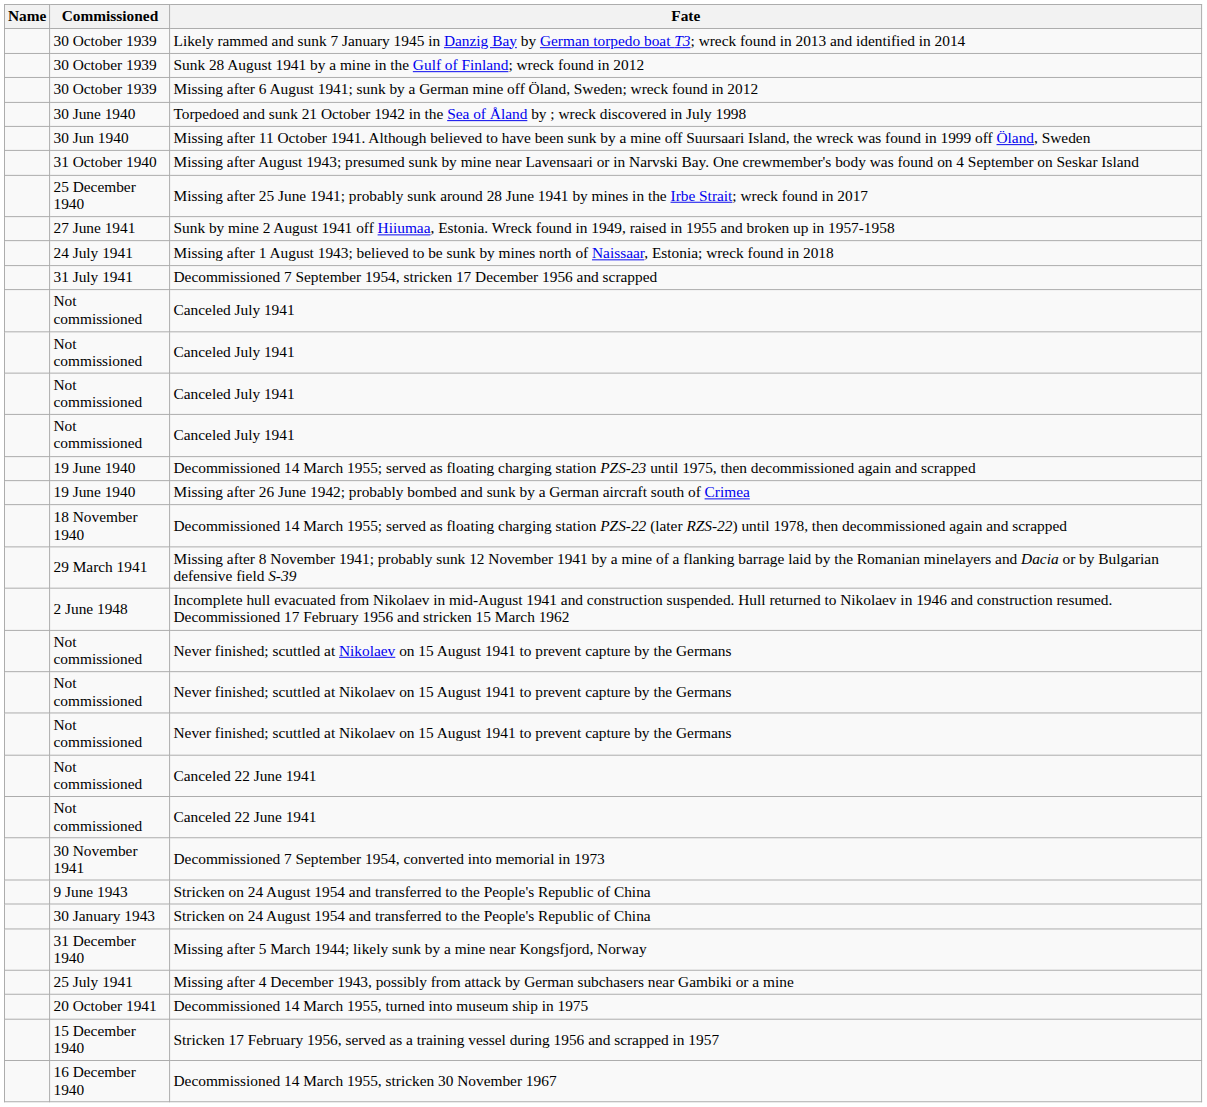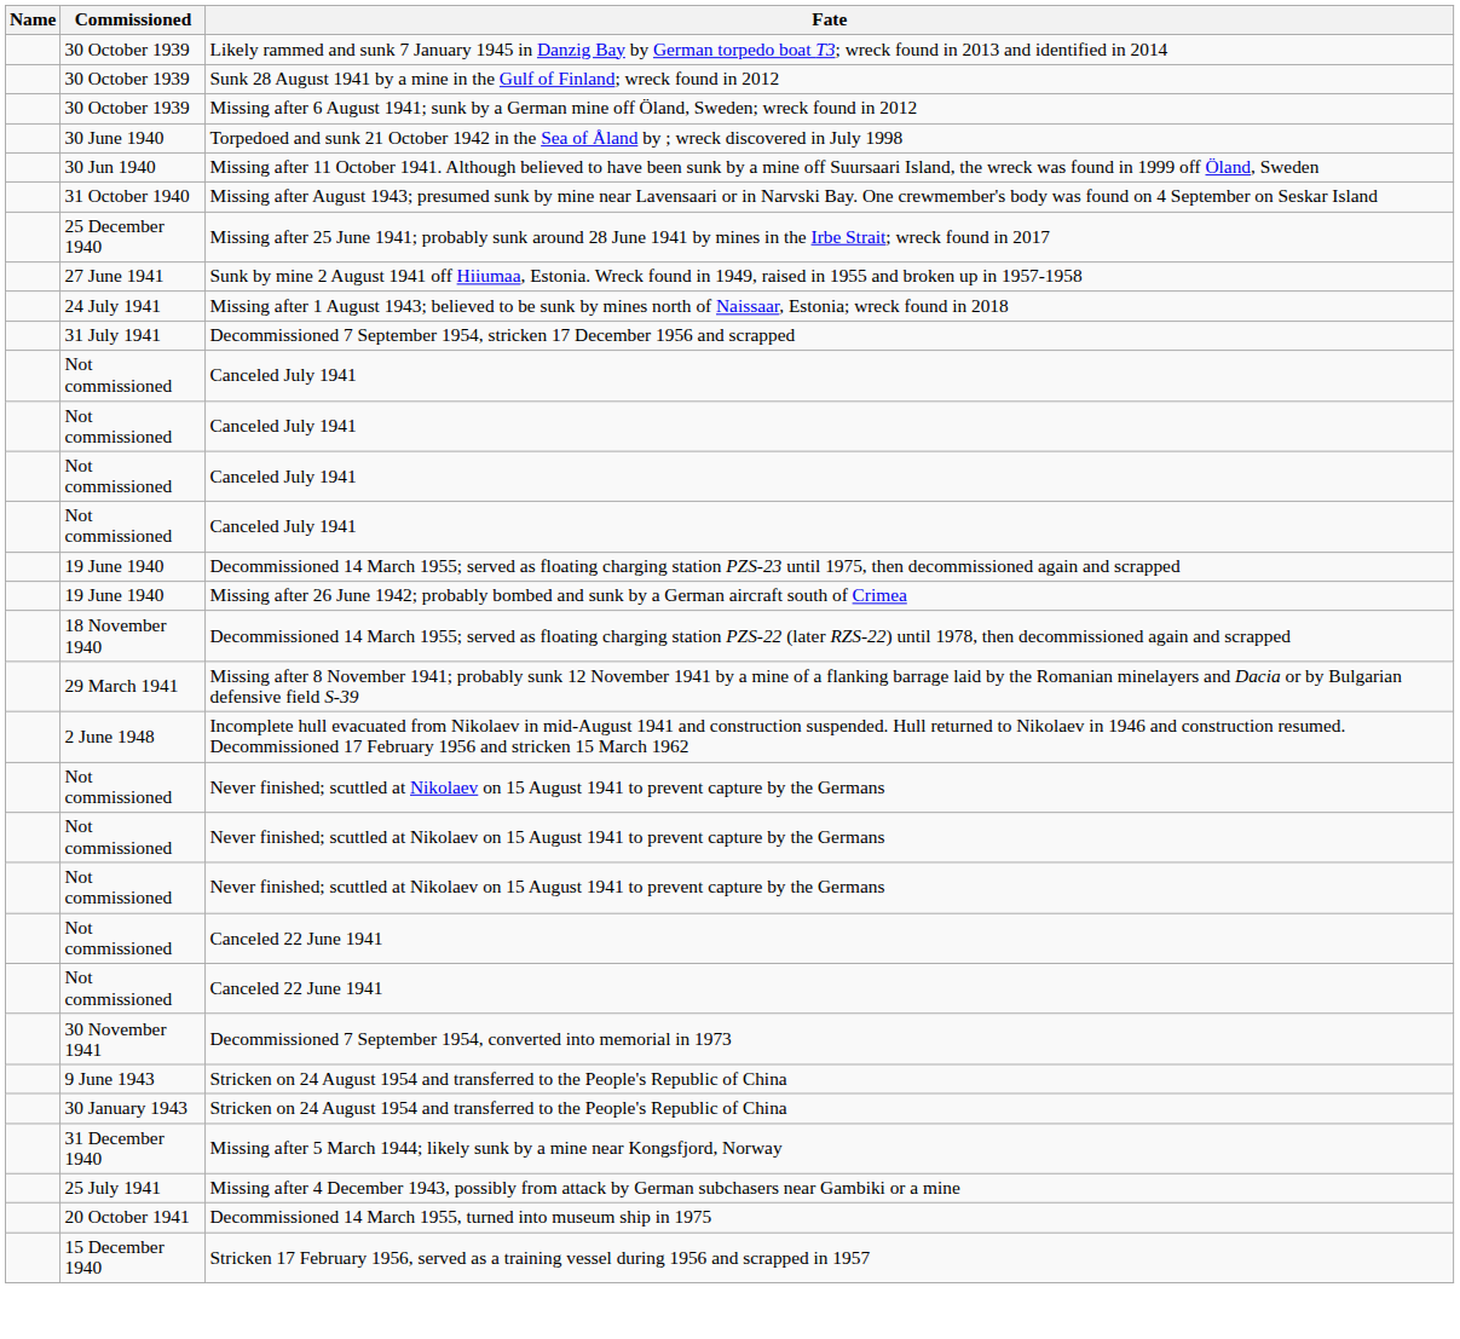- row: 16 December 1940 | Decommissioned 14 March 1955, stricken 30 November 1967
